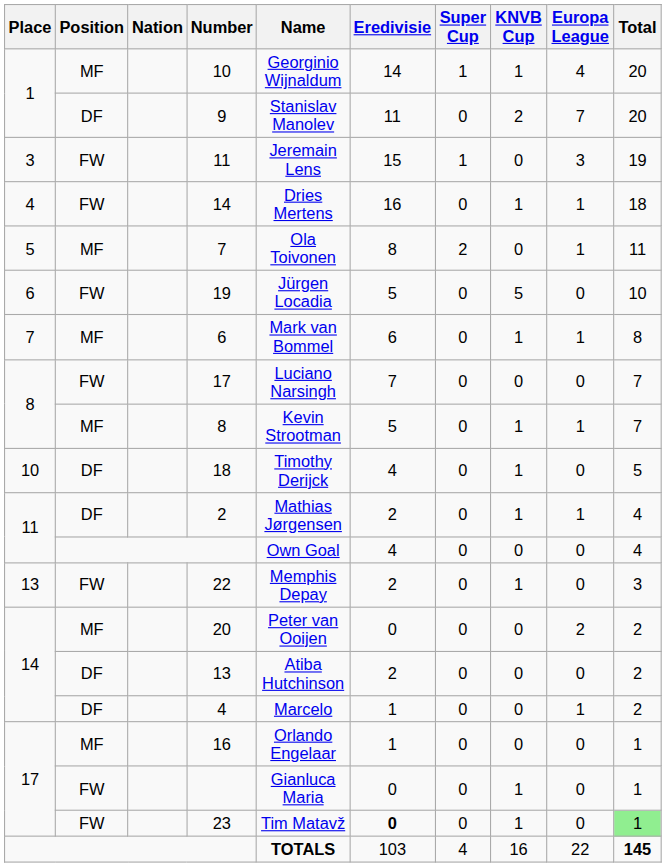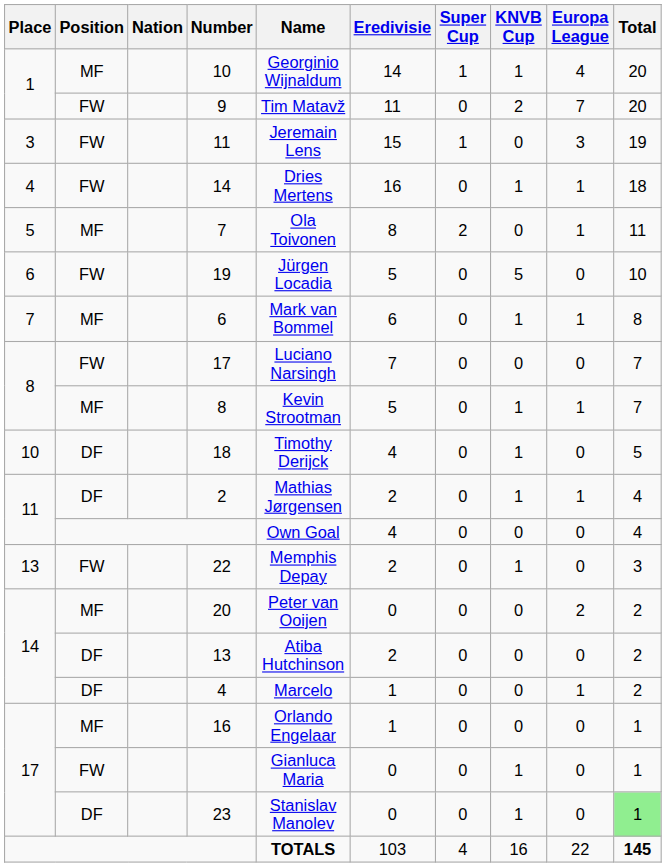9 | Position: DF -> FW
9 | Name: Stanislav Manolev -> Tim Matavž
23 | Position: FW -> DF
23 | Name: Tim Matavž -> Stanislav Manolev
23 | Eredivisie: bold -> normal
